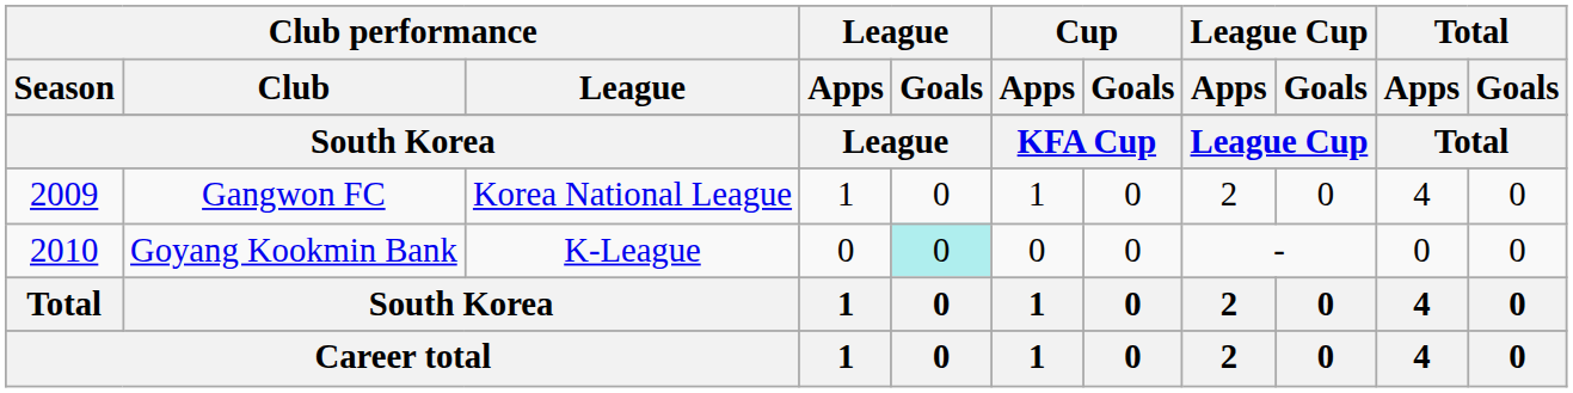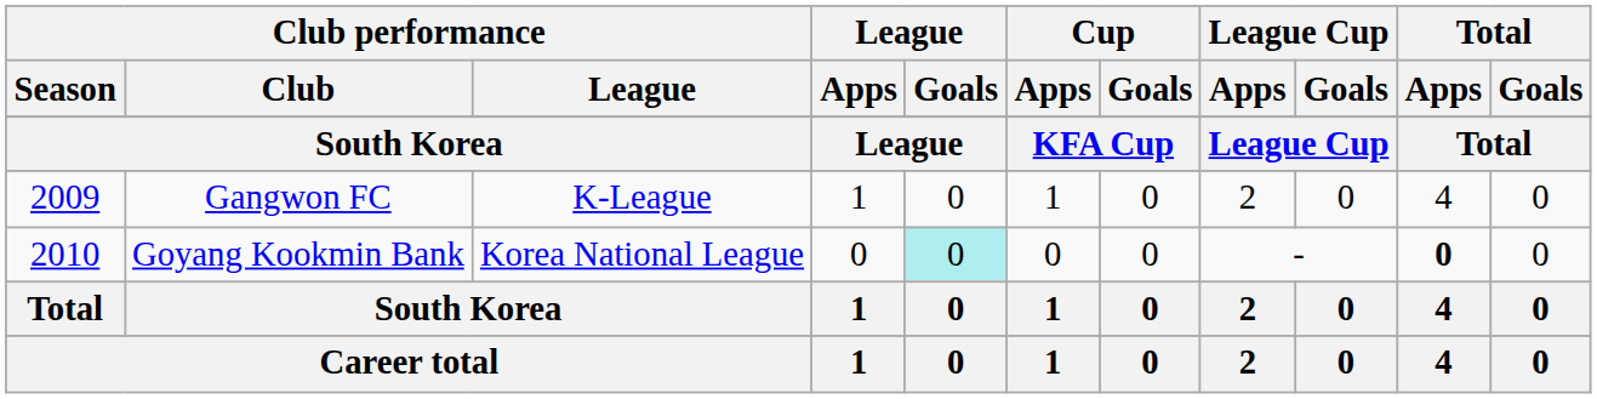Gangwon FC | Club performance / League: Korea National League -> K-League
Goyang Kookmin Bank | Club performance / League: K-League -> Korea National League
Goyang Kookmin Bank | Total / Apps: normal -> bold
